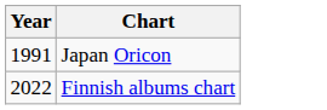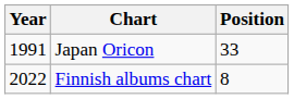+ column: Position | 33 | 8
